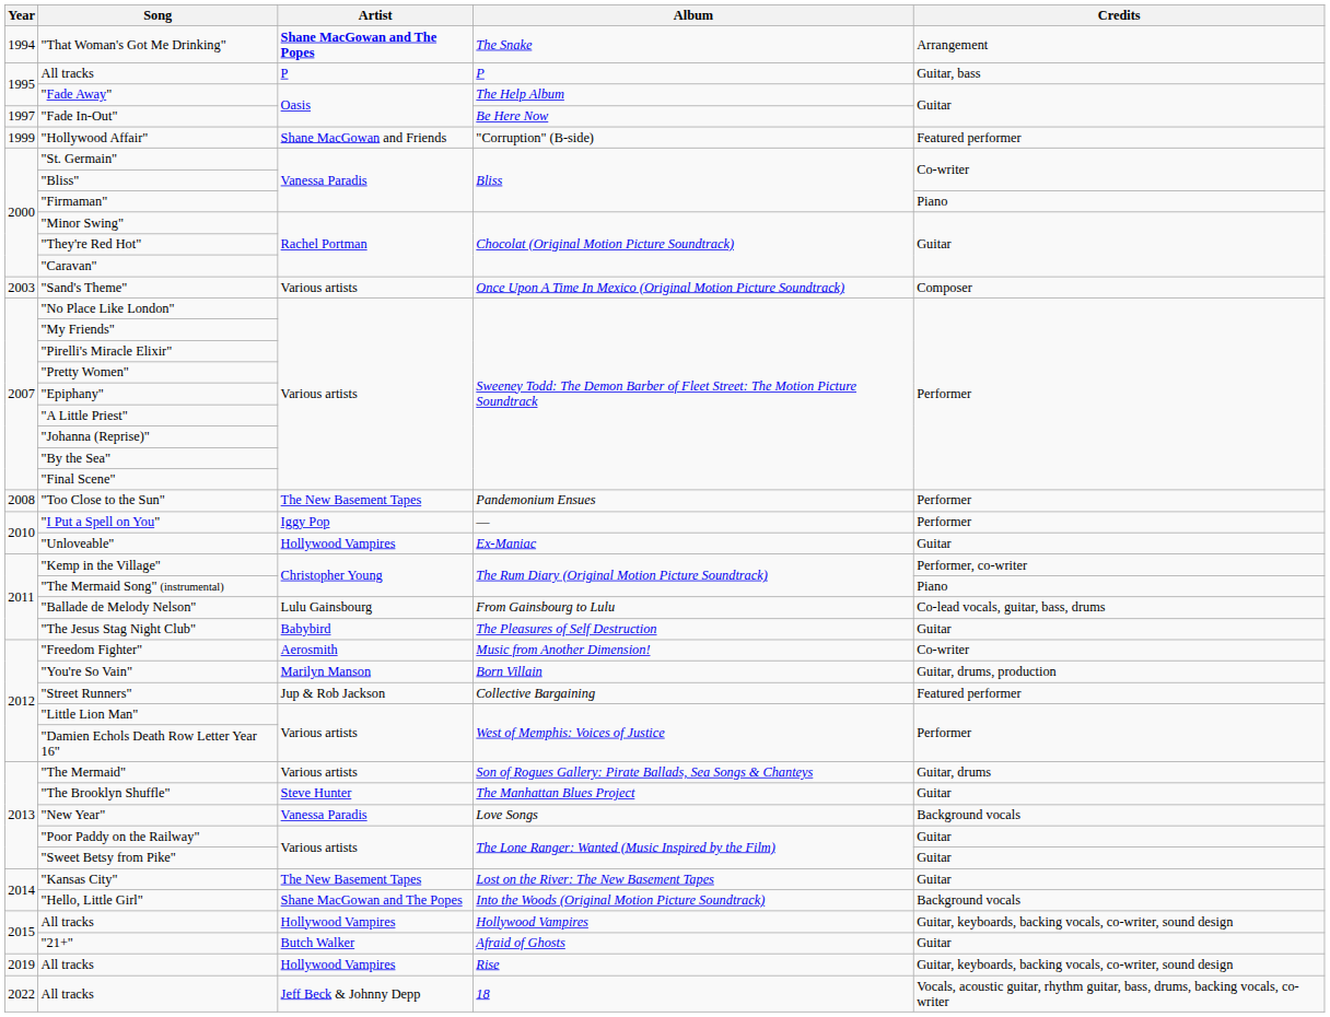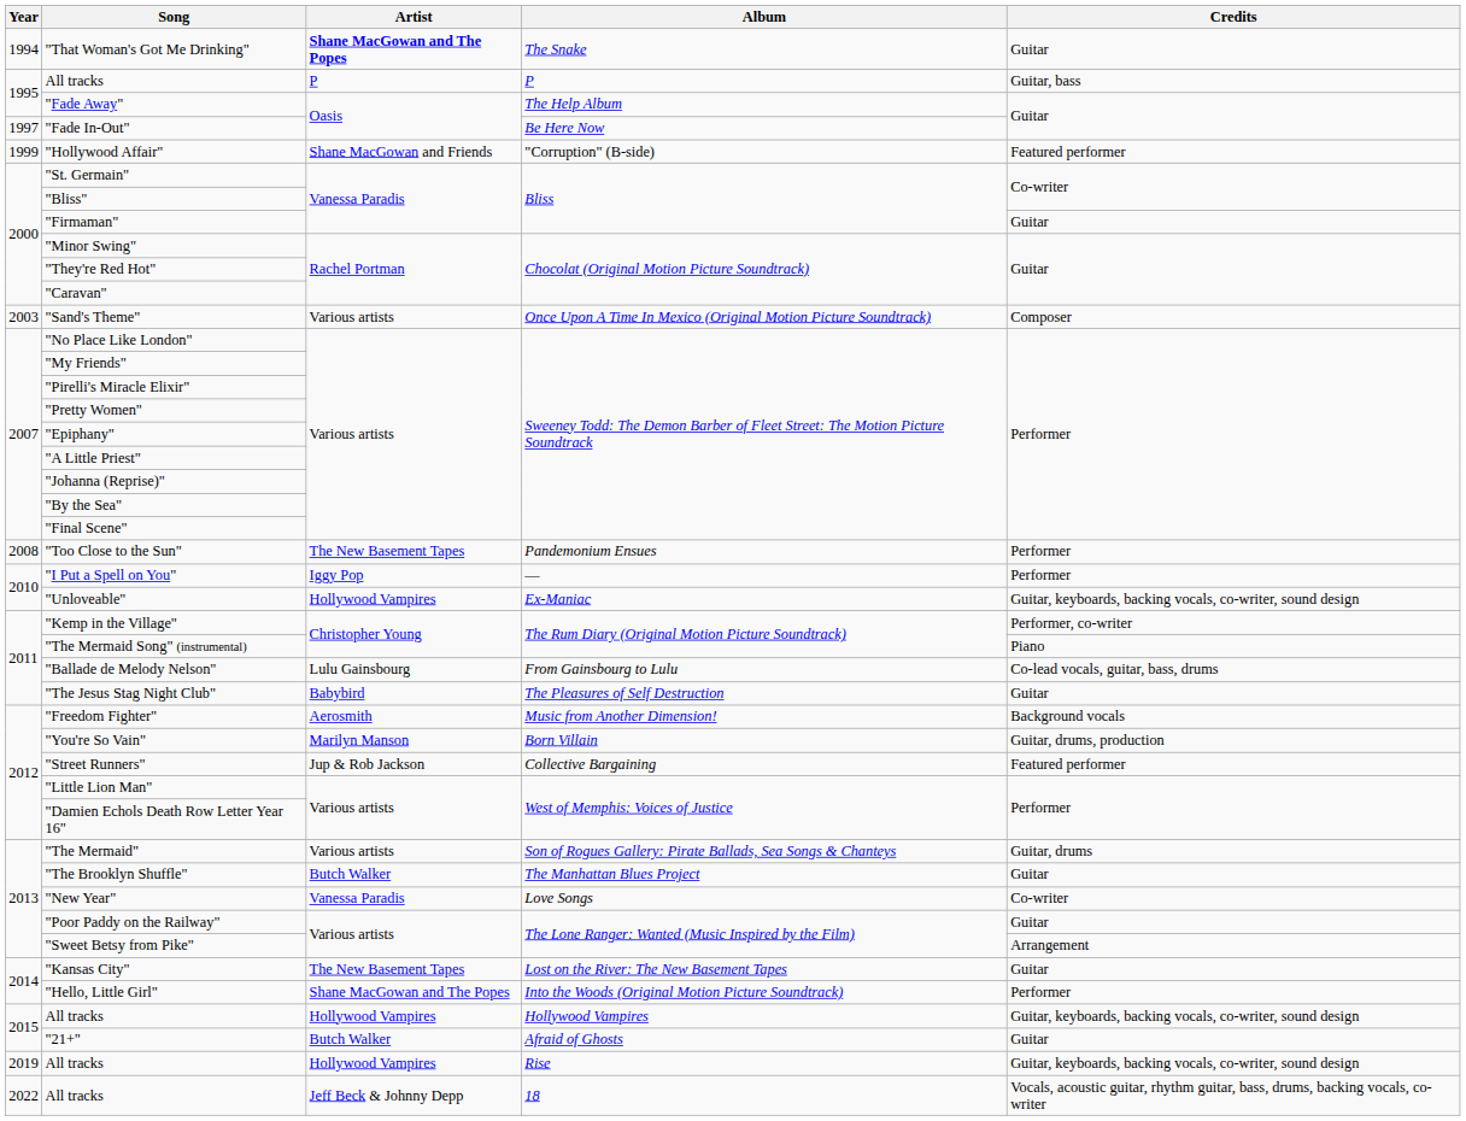"That Woman's Got Me Drinking" | Credits: Arrangement -> Guitar
"Firmaman" | Credits: Piano -> Guitar
"Unloveable" | Credits: Guitar -> Guitar, keyboards, backing vocals, co-writer, sound design
"Freedom Fighter" | Credits: Co-writer -> Background vocals
"The Brooklyn Shuffle" | Artist: Steve Hunter -> Butch Walker
"New Year" | Credits: Background vocals -> Co-writer
"Sweet Betsy from Pike" | Credits: Guitar -> Arrangement
"Hello, Little Girl" | Credits: Background vocals -> Performer
